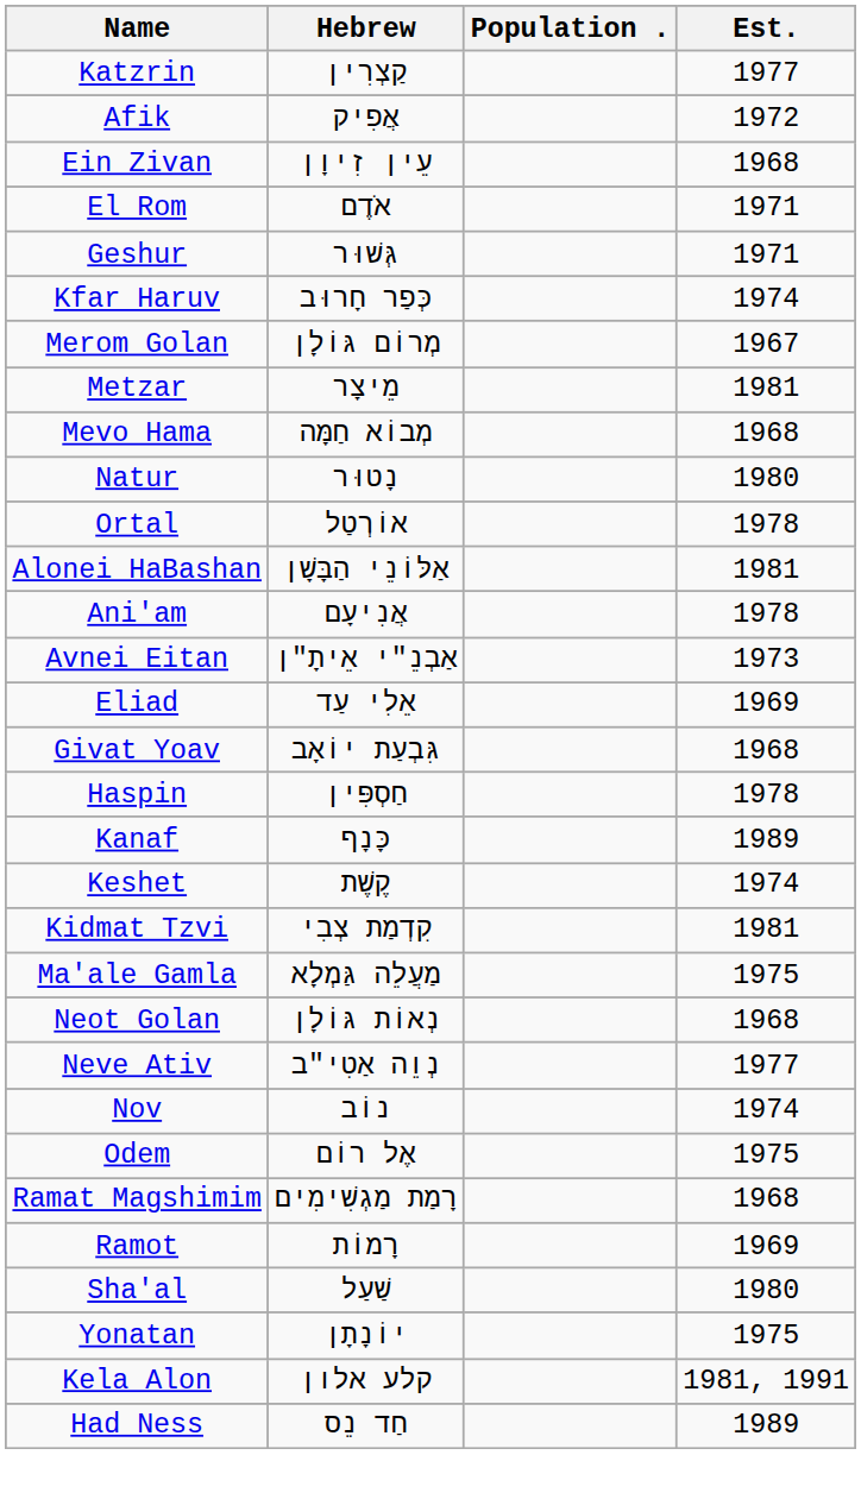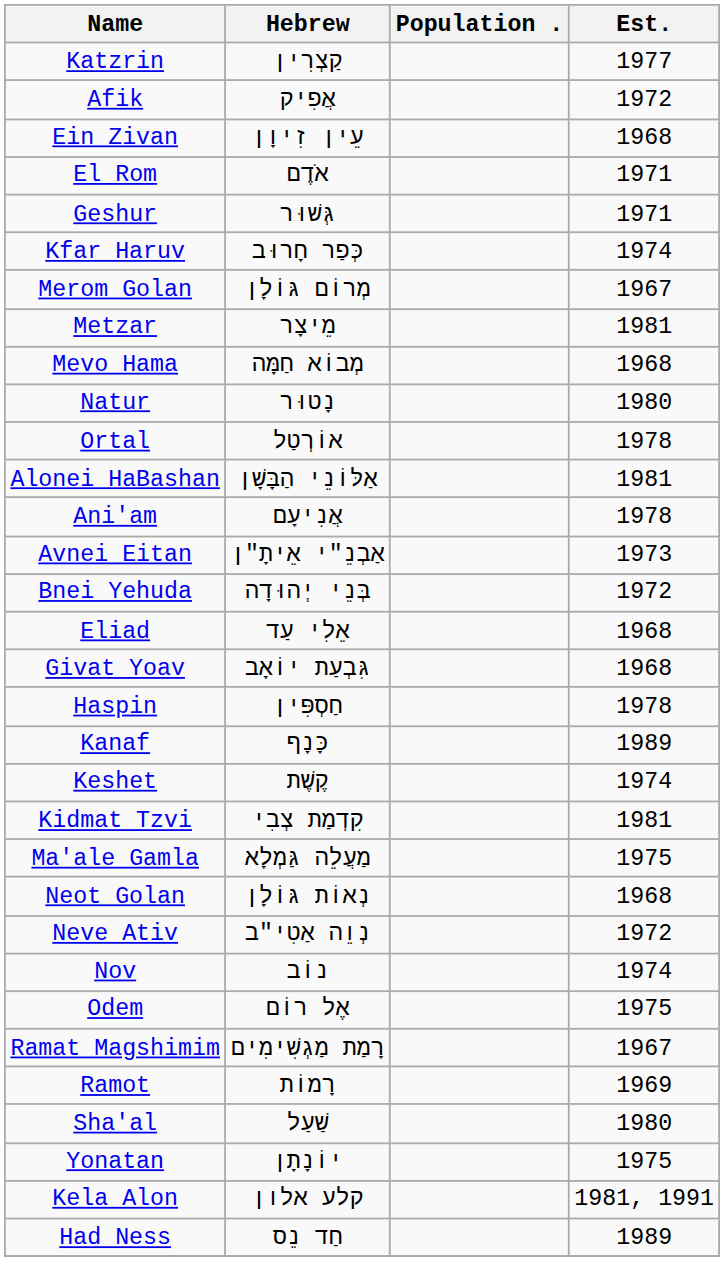+ row: Bnei Yehuda | בְּנֵי יְהוּדָה | 1972
Eliad | Est.: 1969 -> 1968
Neve Ativ | Est.: 1977 -> 1972
Ramat Magshimim | Est.: 1968 -> 1967
